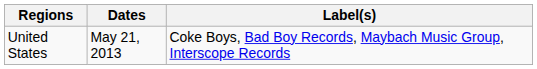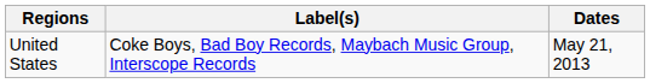columns swapped: Dates <-> Label(s)
